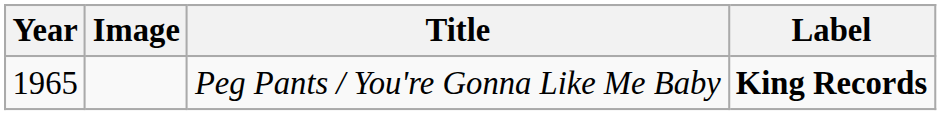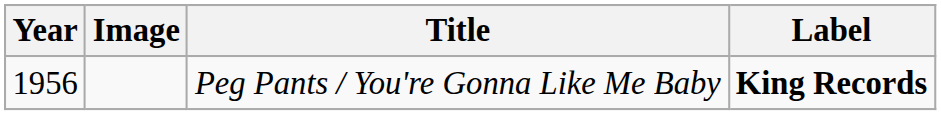Peg Pants / You're Gonna Like Me Baby | Year: 1965 -> 1956
